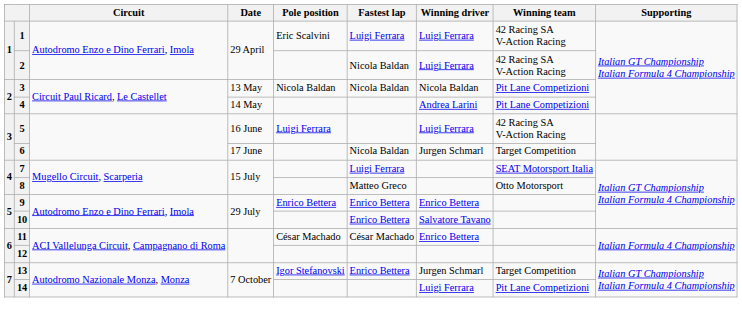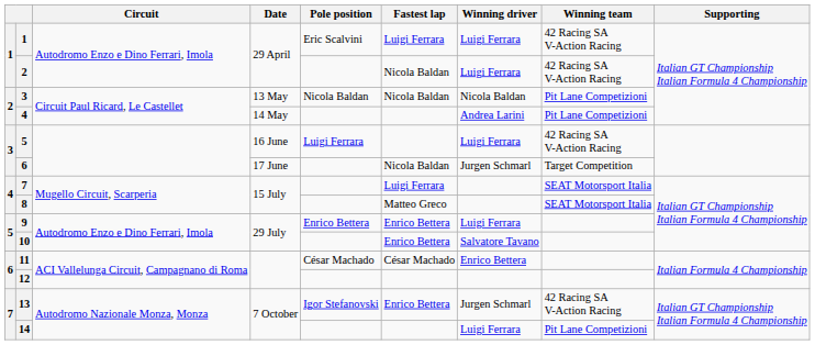8 | Winning team: Otto Motorsport -> SEAT Motorsport Italia
9 | Winning driver: Enrico Bettera -> Luigi Ferrara
13 | Winning team: Target Competition -> 42 Racing SA V-Action Racing
